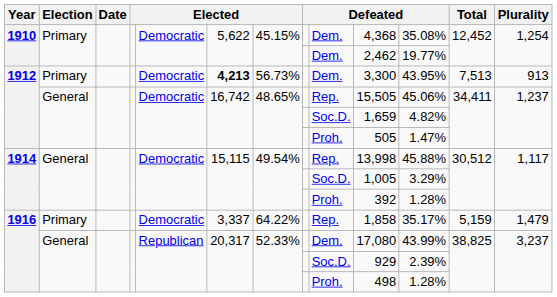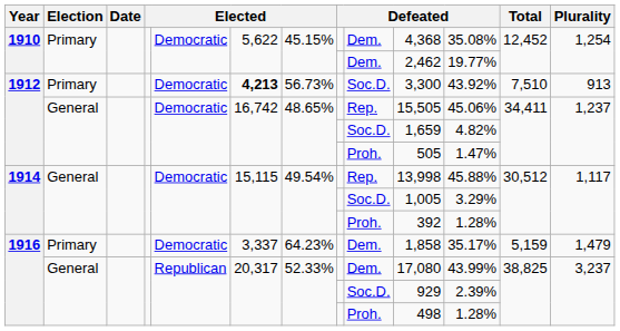1912 / Primary | column 9: Dem. -> Soc.D.
1912 / Primary | column 11: 43.95% -> 43.92%
1912 / Primary | Total: 7,513 -> 7,510
1916 / Primary | column 7: 64.22% -> 64.23%
1916 / Primary | column 9: Rep. -> Dem.
